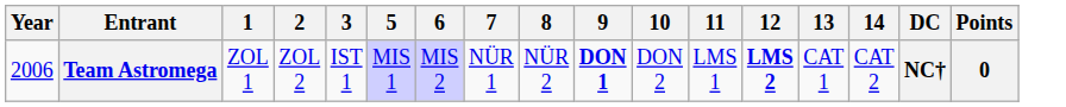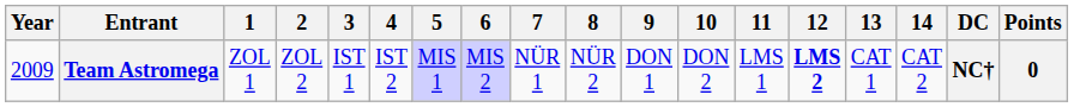+ column: 4 | IST 2
Team Astromega | Year: 2006 -> 2009
Team Astromega | 9: bold -> normal
